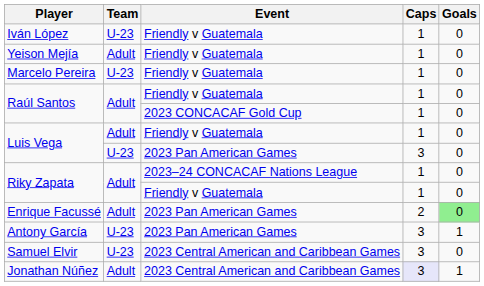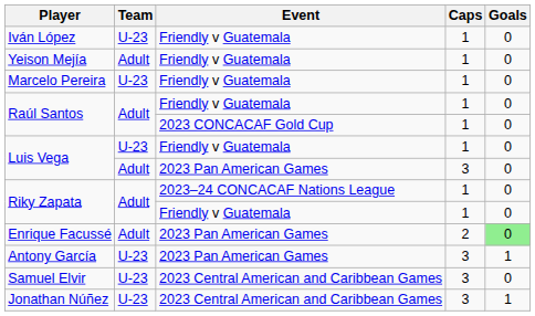Luis Vega / Friendly v Guatemala | Team: Adult -> U-23
Luis Vega / 2023 Pan American Games | Team: U-23 -> Adult
Jonathan Núñez | Team: Adult -> U-23
Jonathan Núñez | Caps: lavender background -> no background
